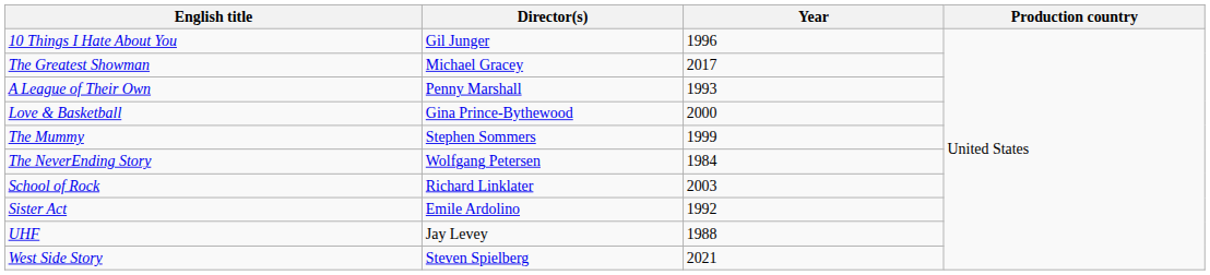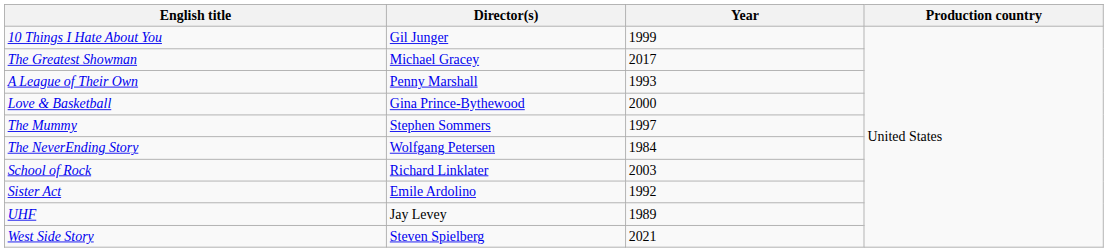10 Things I Hate About You | Year: 1996 -> 1999
The Mummy | Year: 1999 -> 1997
UHF | Year: 1988 -> 1989
